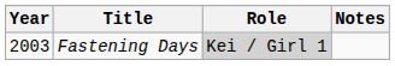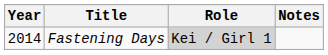Fastening Days | Year: 2003 -> 2014
